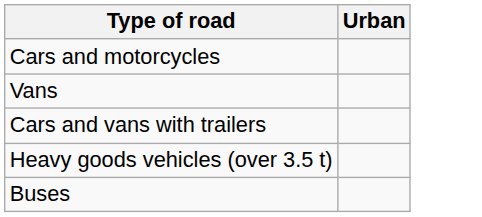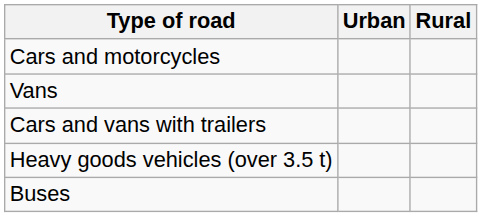+ column: Rural
